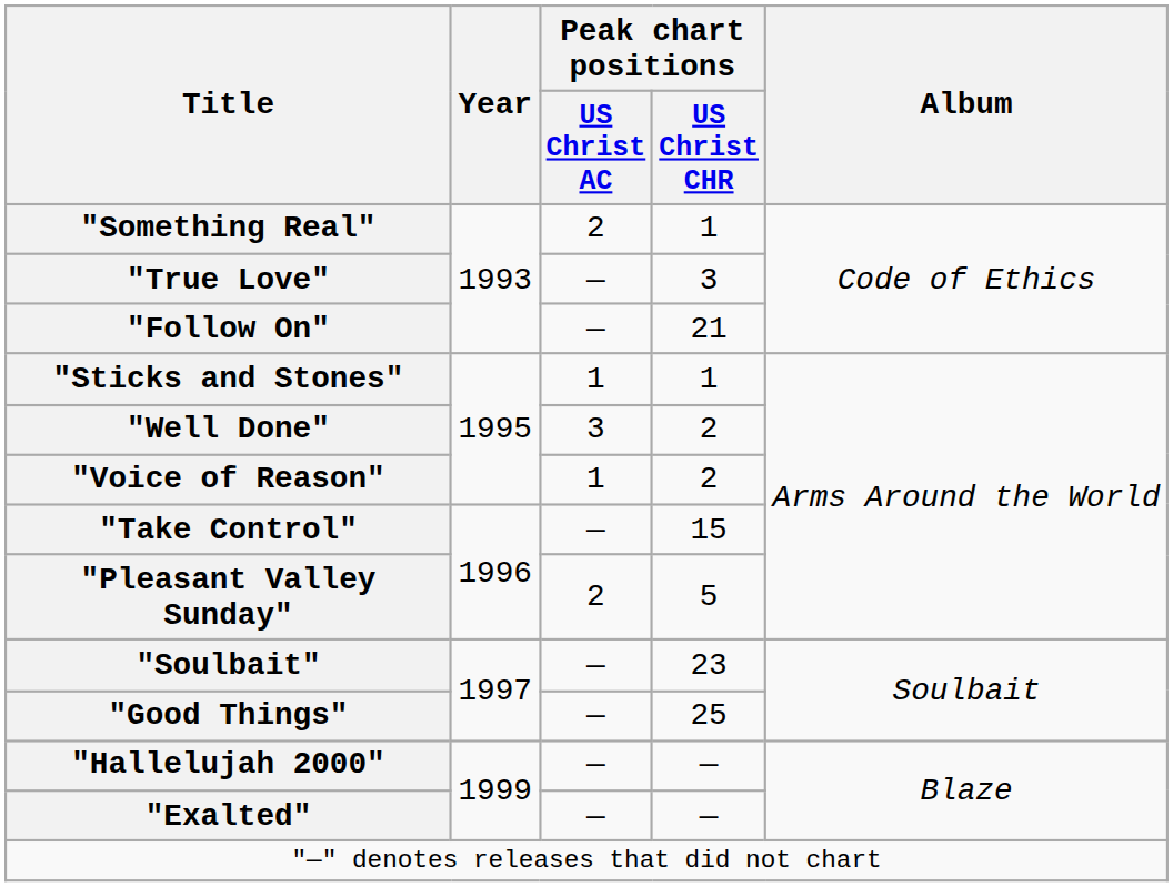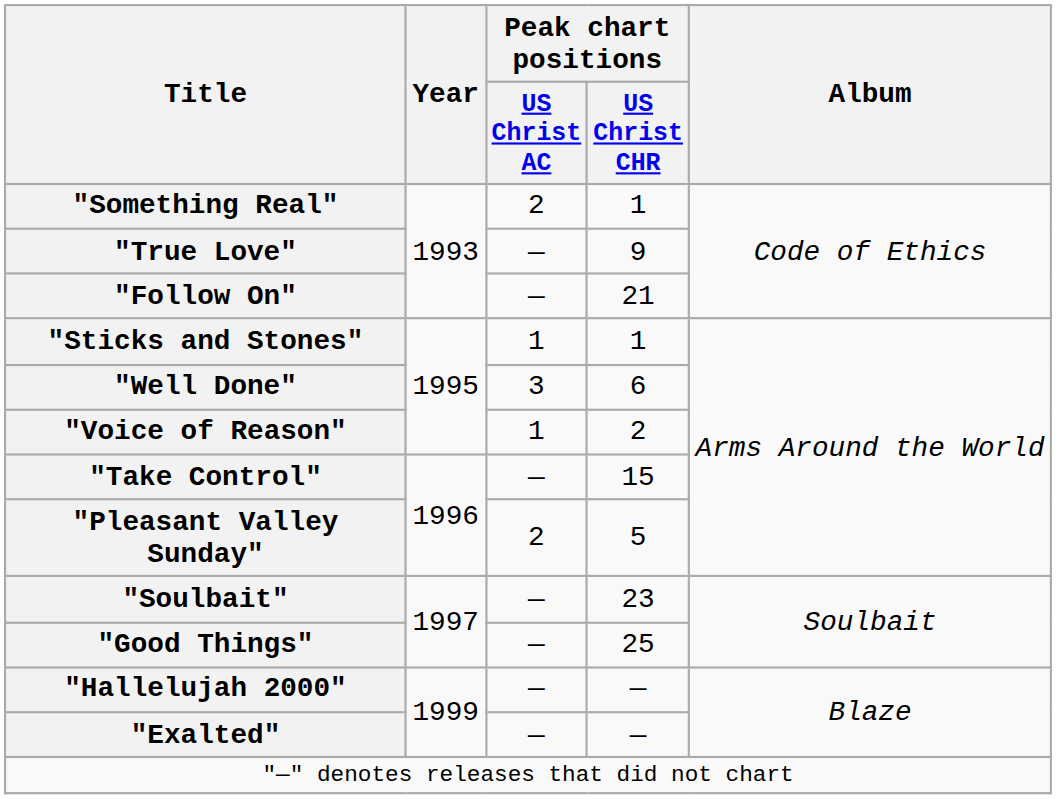"True Love" | Peak chart positions / US Christ CHR: 3 -> 9
"Well Done" | Peak chart positions / US Christ CHR: 2 -> 6
